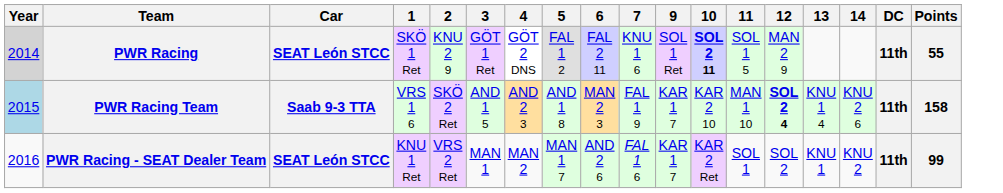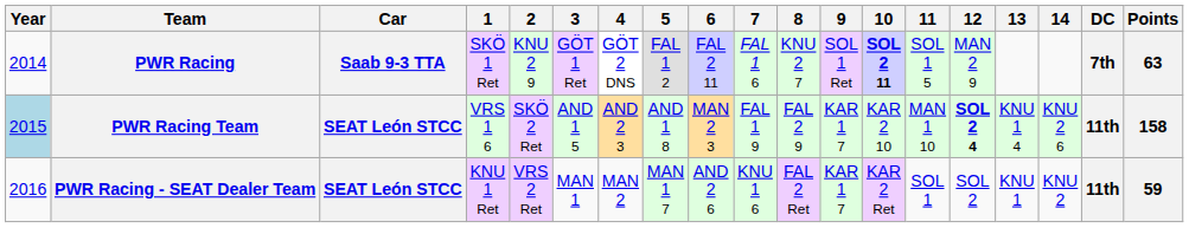+ column: 8 | KNU 2 7 | FAL 2 9 | FAL 2 Ret
PWR Racing | Year: lightgrey background -> no background
PWR Racing | Car: SEAT León STCC -> Saab 9-3 TTA
PWR Racing | 7: KNU 1 6 -> FAL 1 6
PWR Racing | DC: 11th -> 7th
PWR Racing | Points: 55 -> 63
PWR Racing Team | Car: Saab 9-3 TTA -> SEAT León STCC
PWR Racing - SEAT Dealer Team | 7: FAL 1 6 -> KNU 1 6
PWR Racing - SEAT Dealer Team | Points: 99 -> 59
